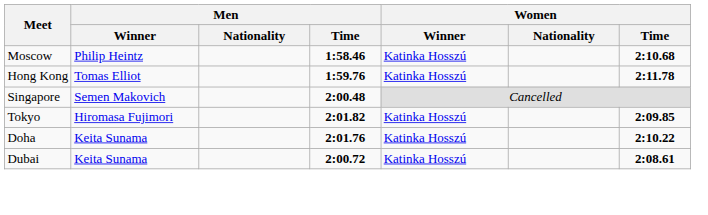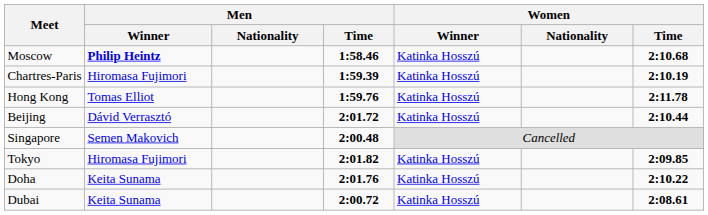Moscow | Men / Winner: normal -> bold
+ row: Chartres-Paris | Hiromasa Fujimori | 1:59.39 | Katinka Hosszú | 2:10.19
+ row: Beijing | Dávid Verrasztó | 2:01.72 | Katinka Hosszú | 2:10.44
